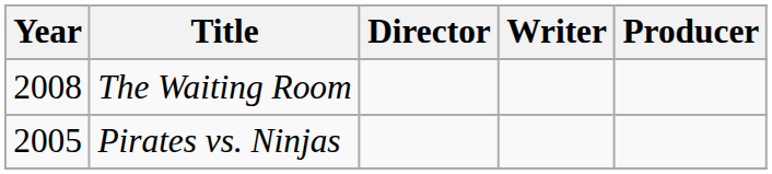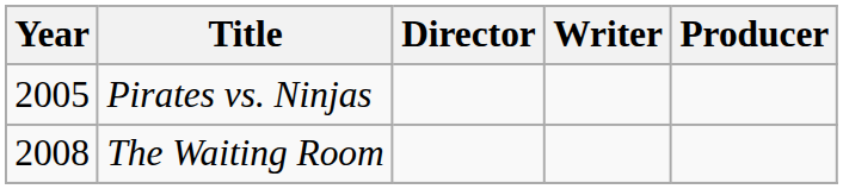rows swapped: Pirates vs. Ninjas <-> The Waiting Room
